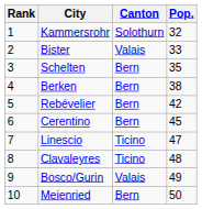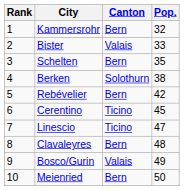Kammersrohr | Canton: Solothurn -> Bern
Berken | Canton: Bern -> Solothurn
Cerentino | Canton: Bern -> Ticino
Clavaleyres | Canton: Ticino -> Bern
